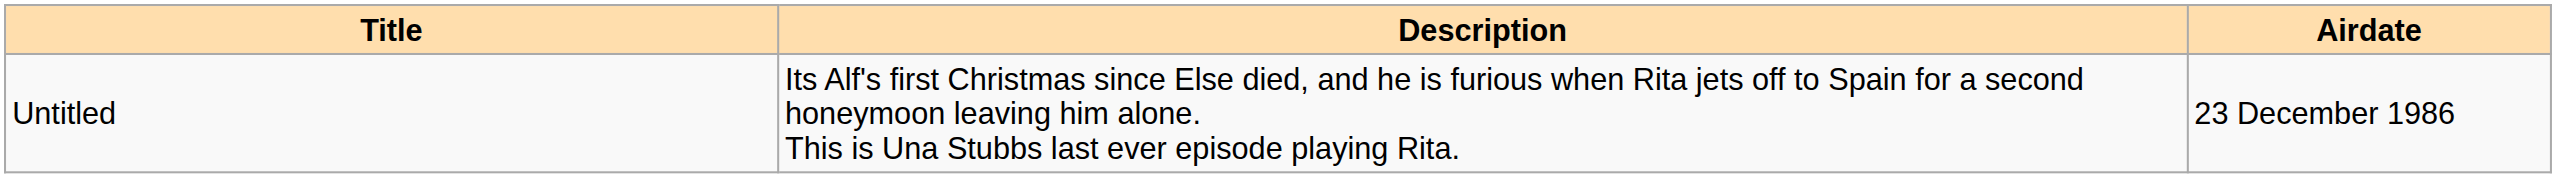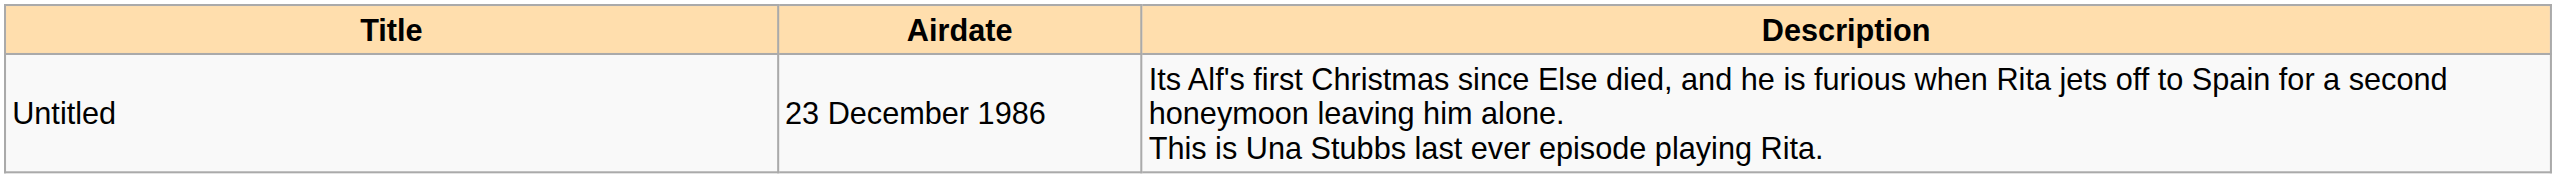columns swapped: Airdate <-> Description
